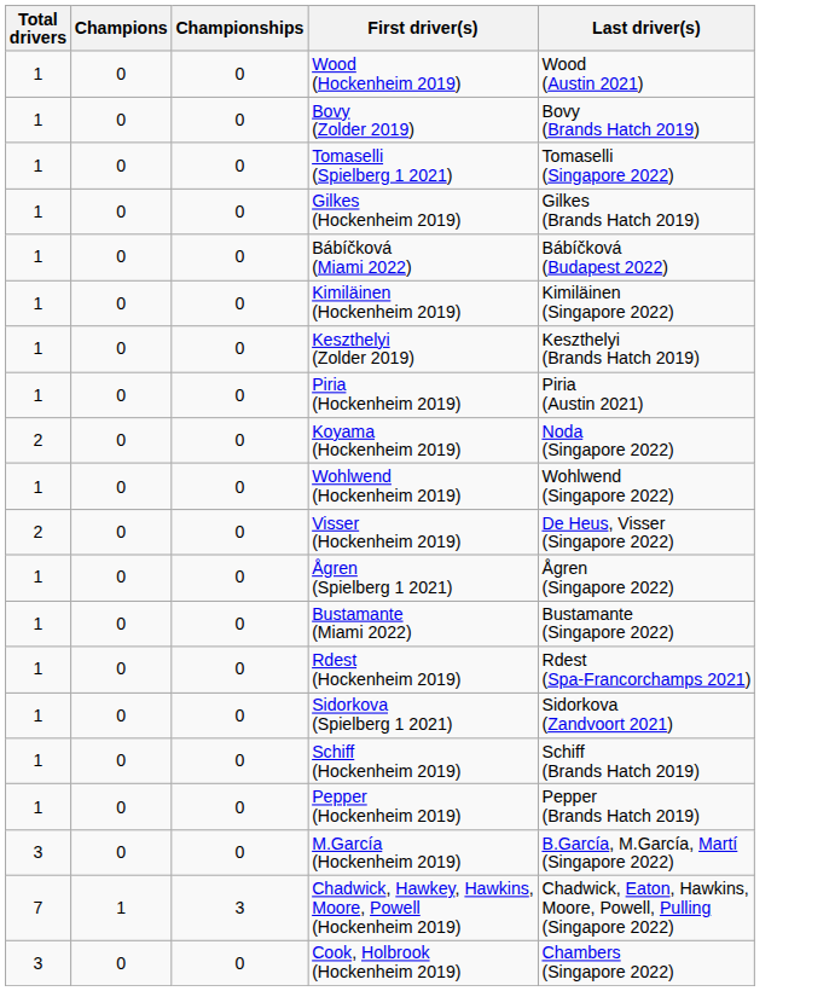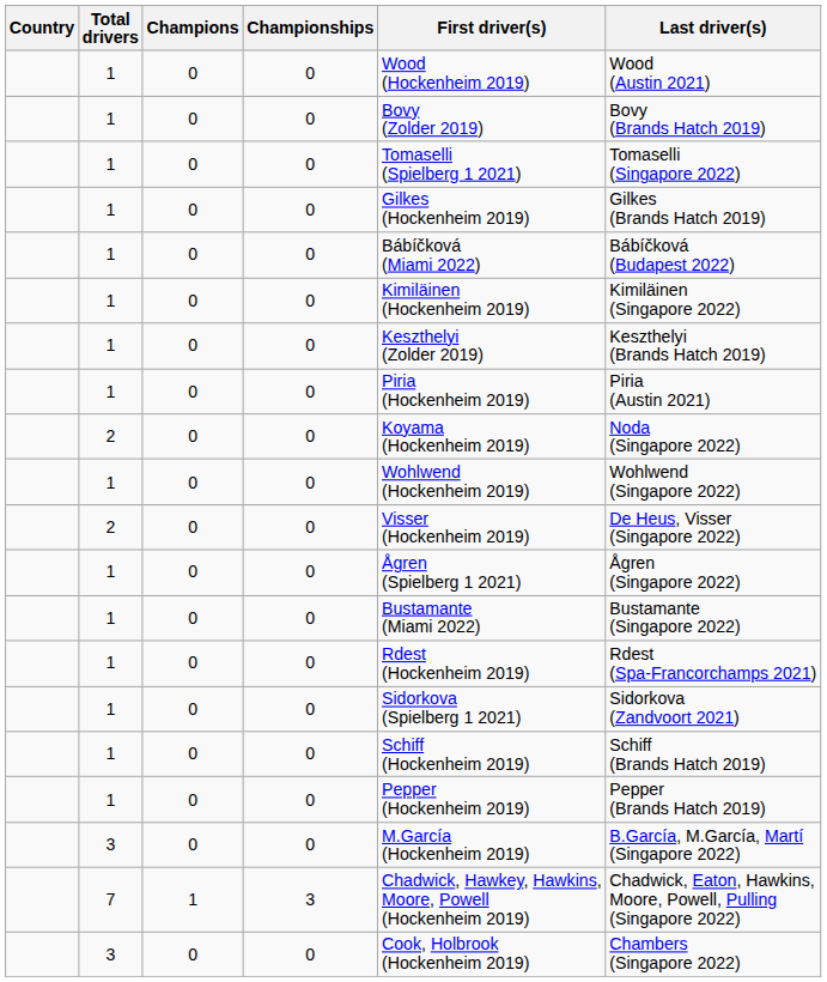+ column: Country
